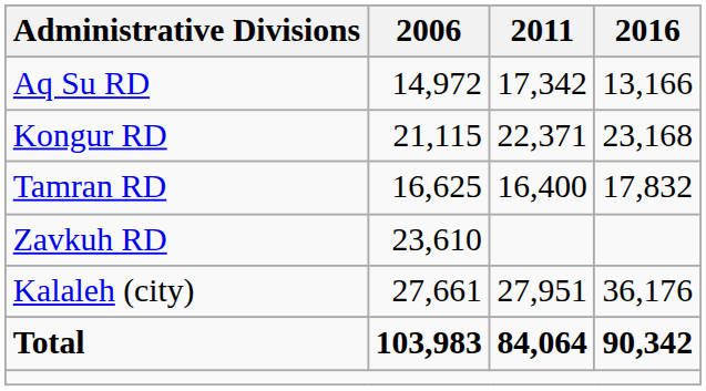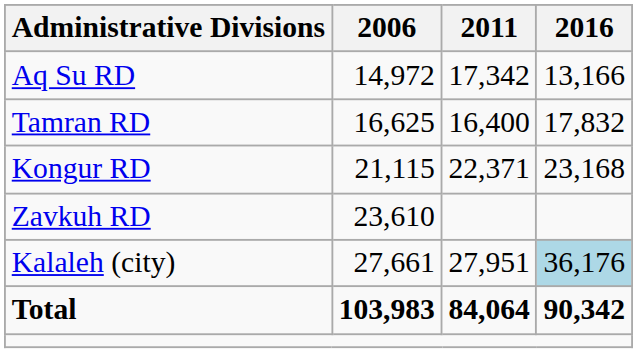rows swapped: Kongur RD <-> Tamran RD
Kalaleh (city) | 2016: no background -> lightblue background
